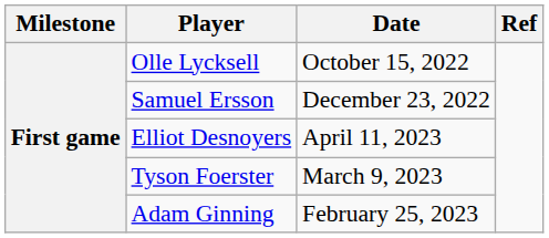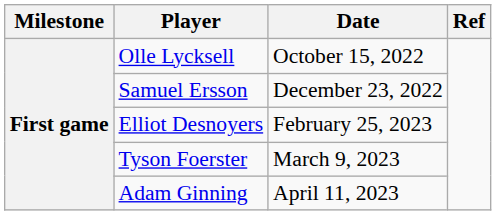Elliot Desnoyers | Date: April 11, 2023 -> February 25, 2023
Adam Ginning | Date: February 25, 2023 -> April 11, 2023
